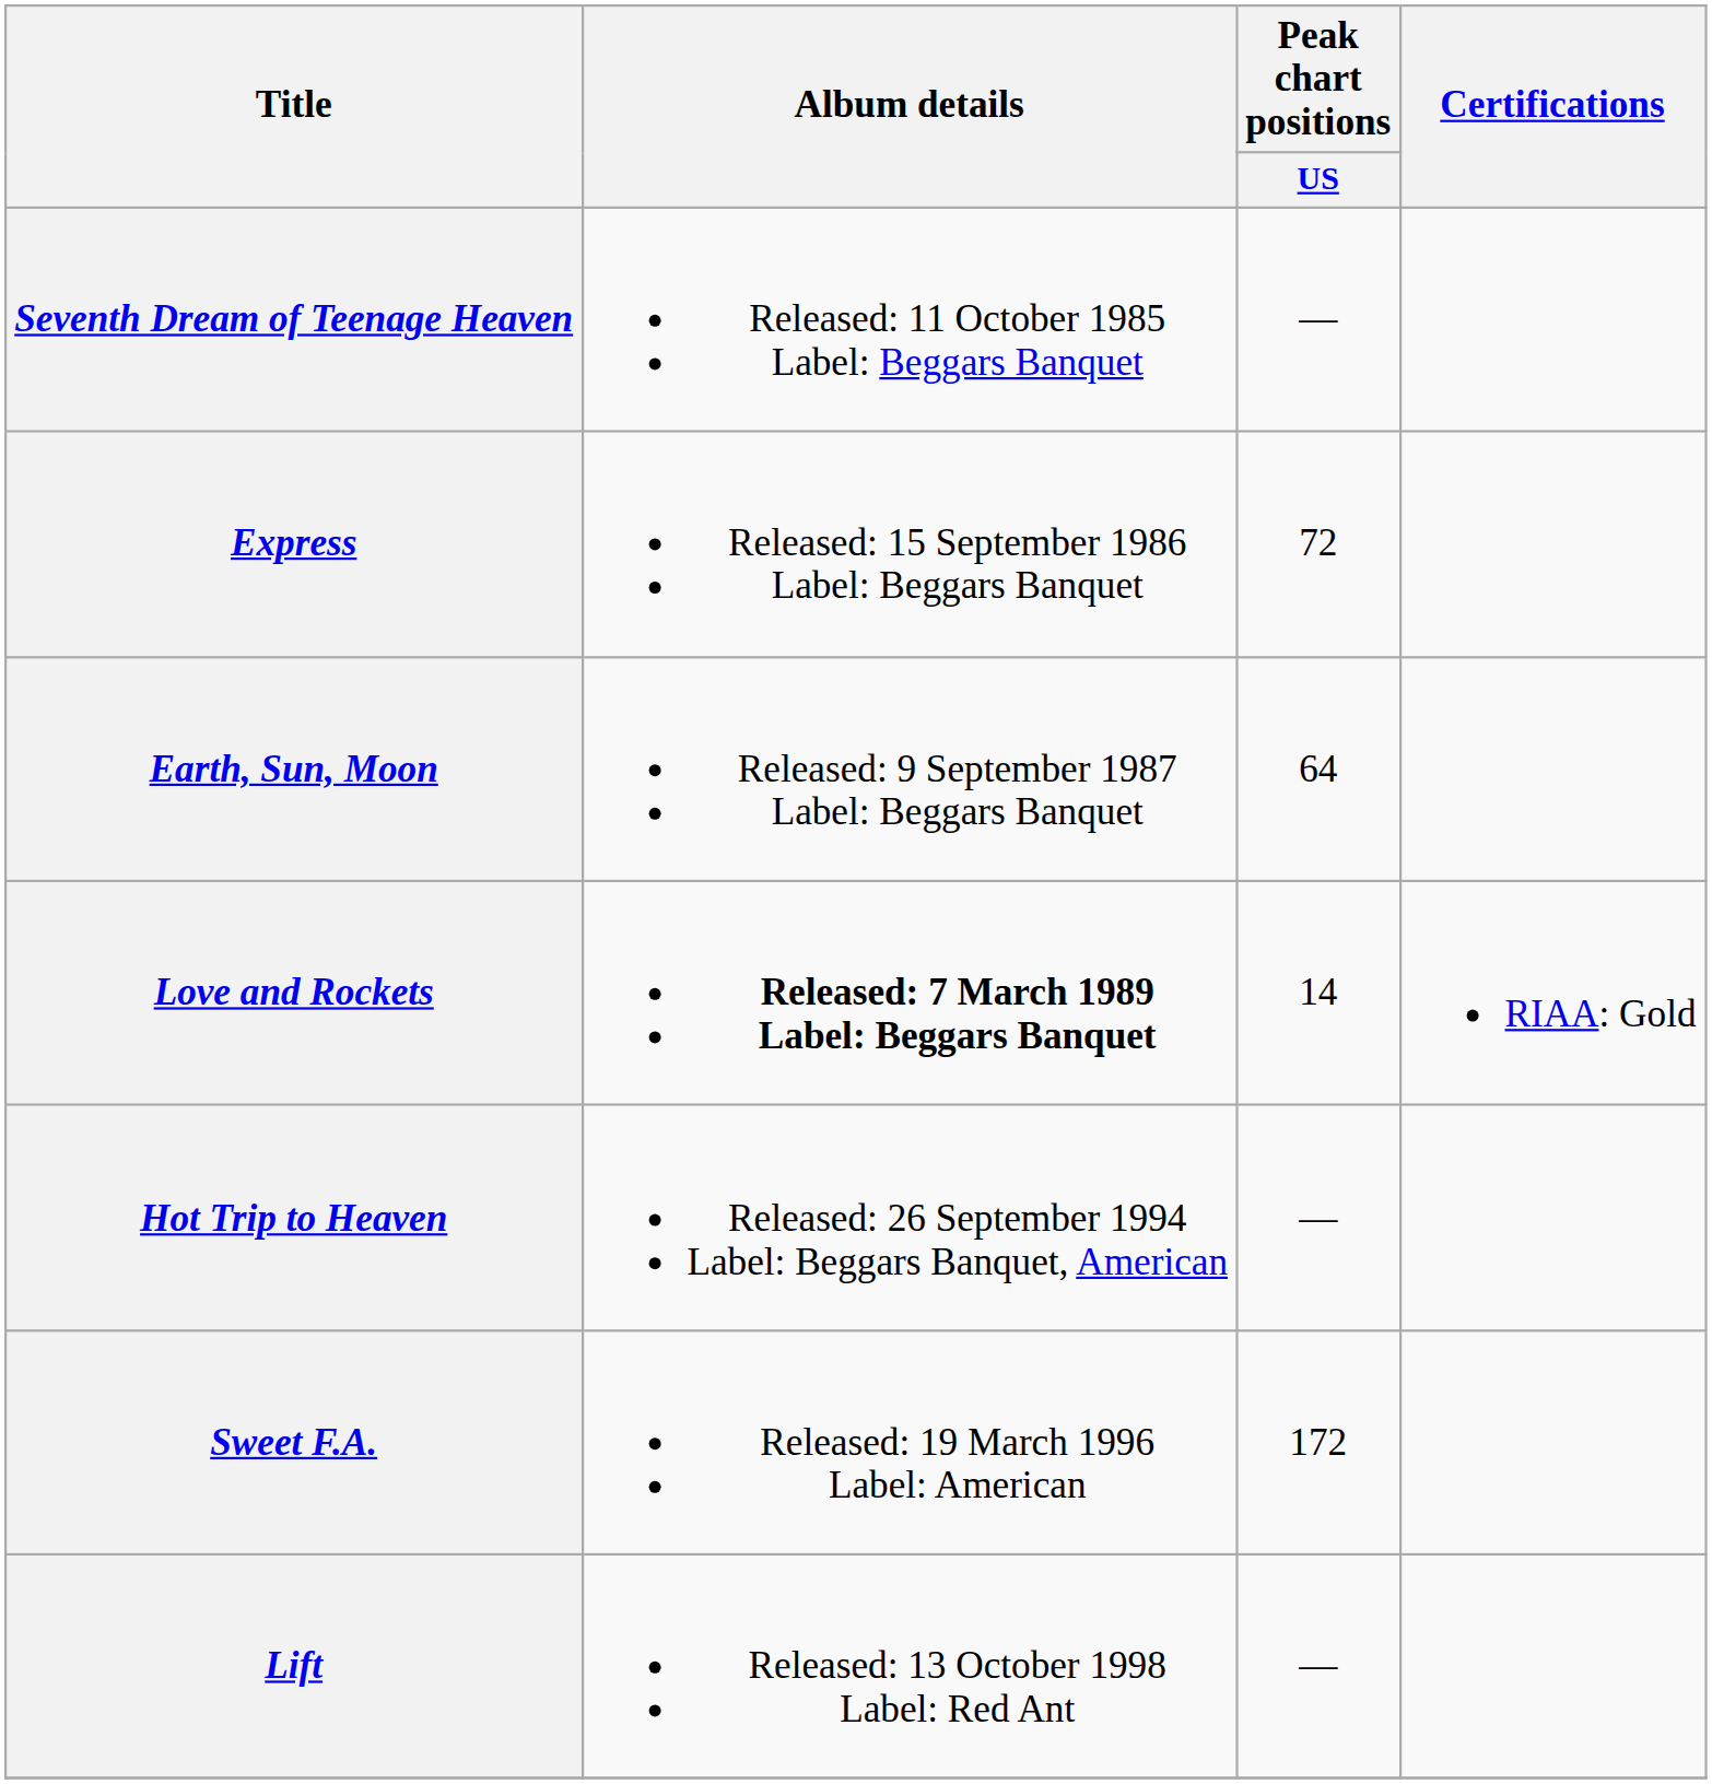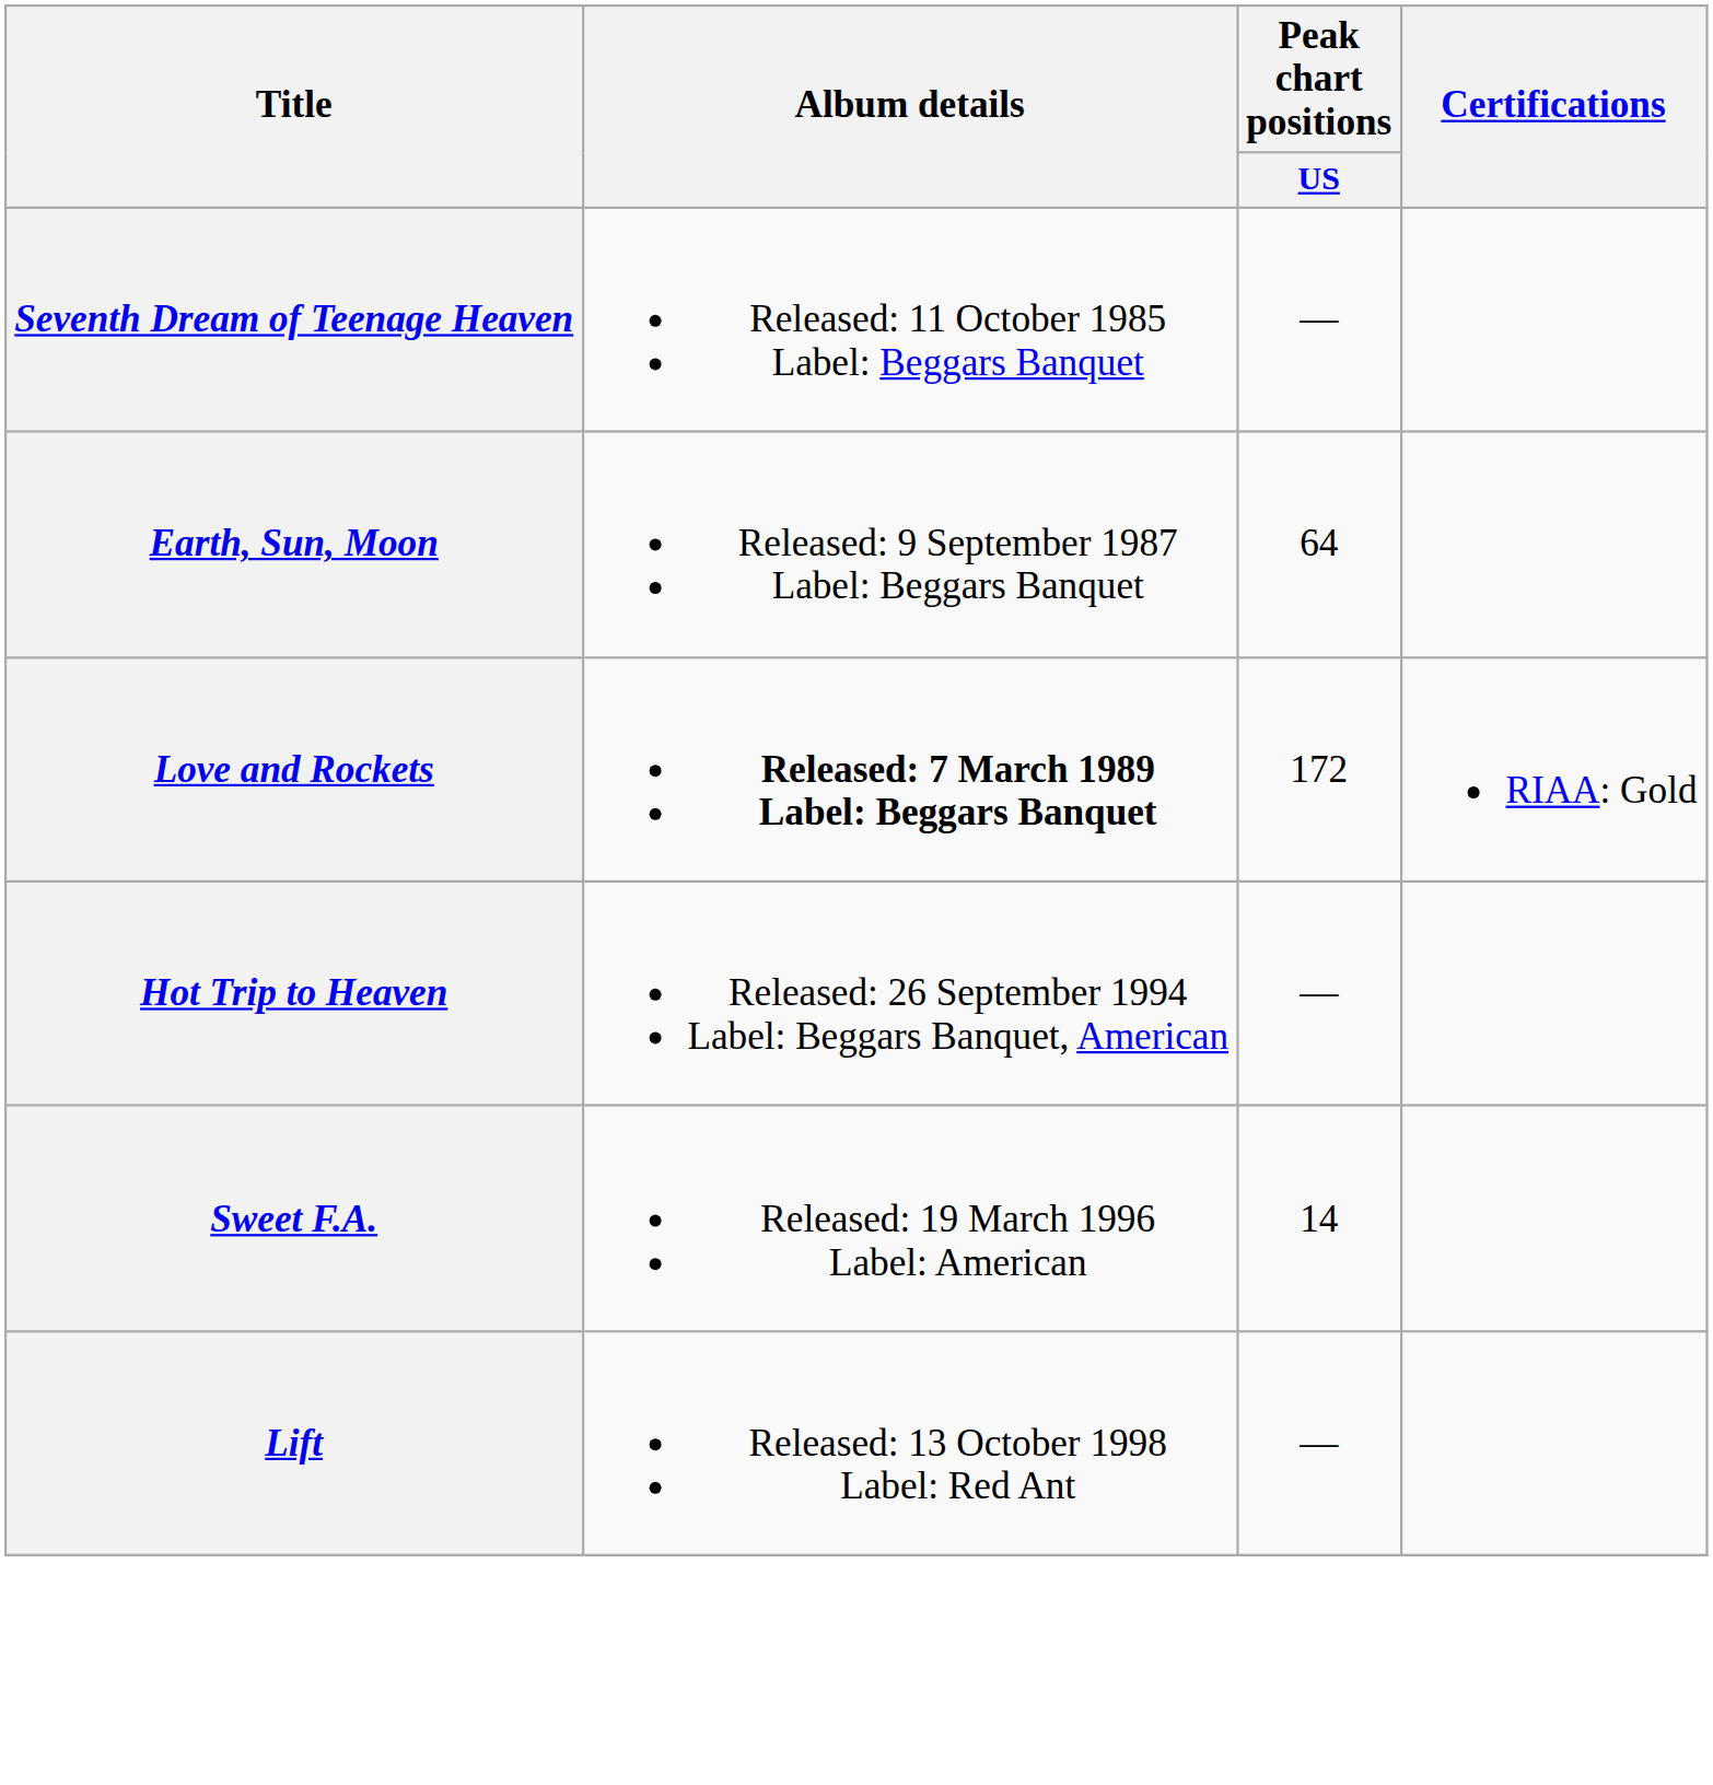- row: Express | Released: 15 September 1986 Label: Beggars Banquet | 72
Love and Rockets | Peak chart positions / US: 14 -> 172
Sweet F.A. | Peak chart positions / US: 172 -> 14
